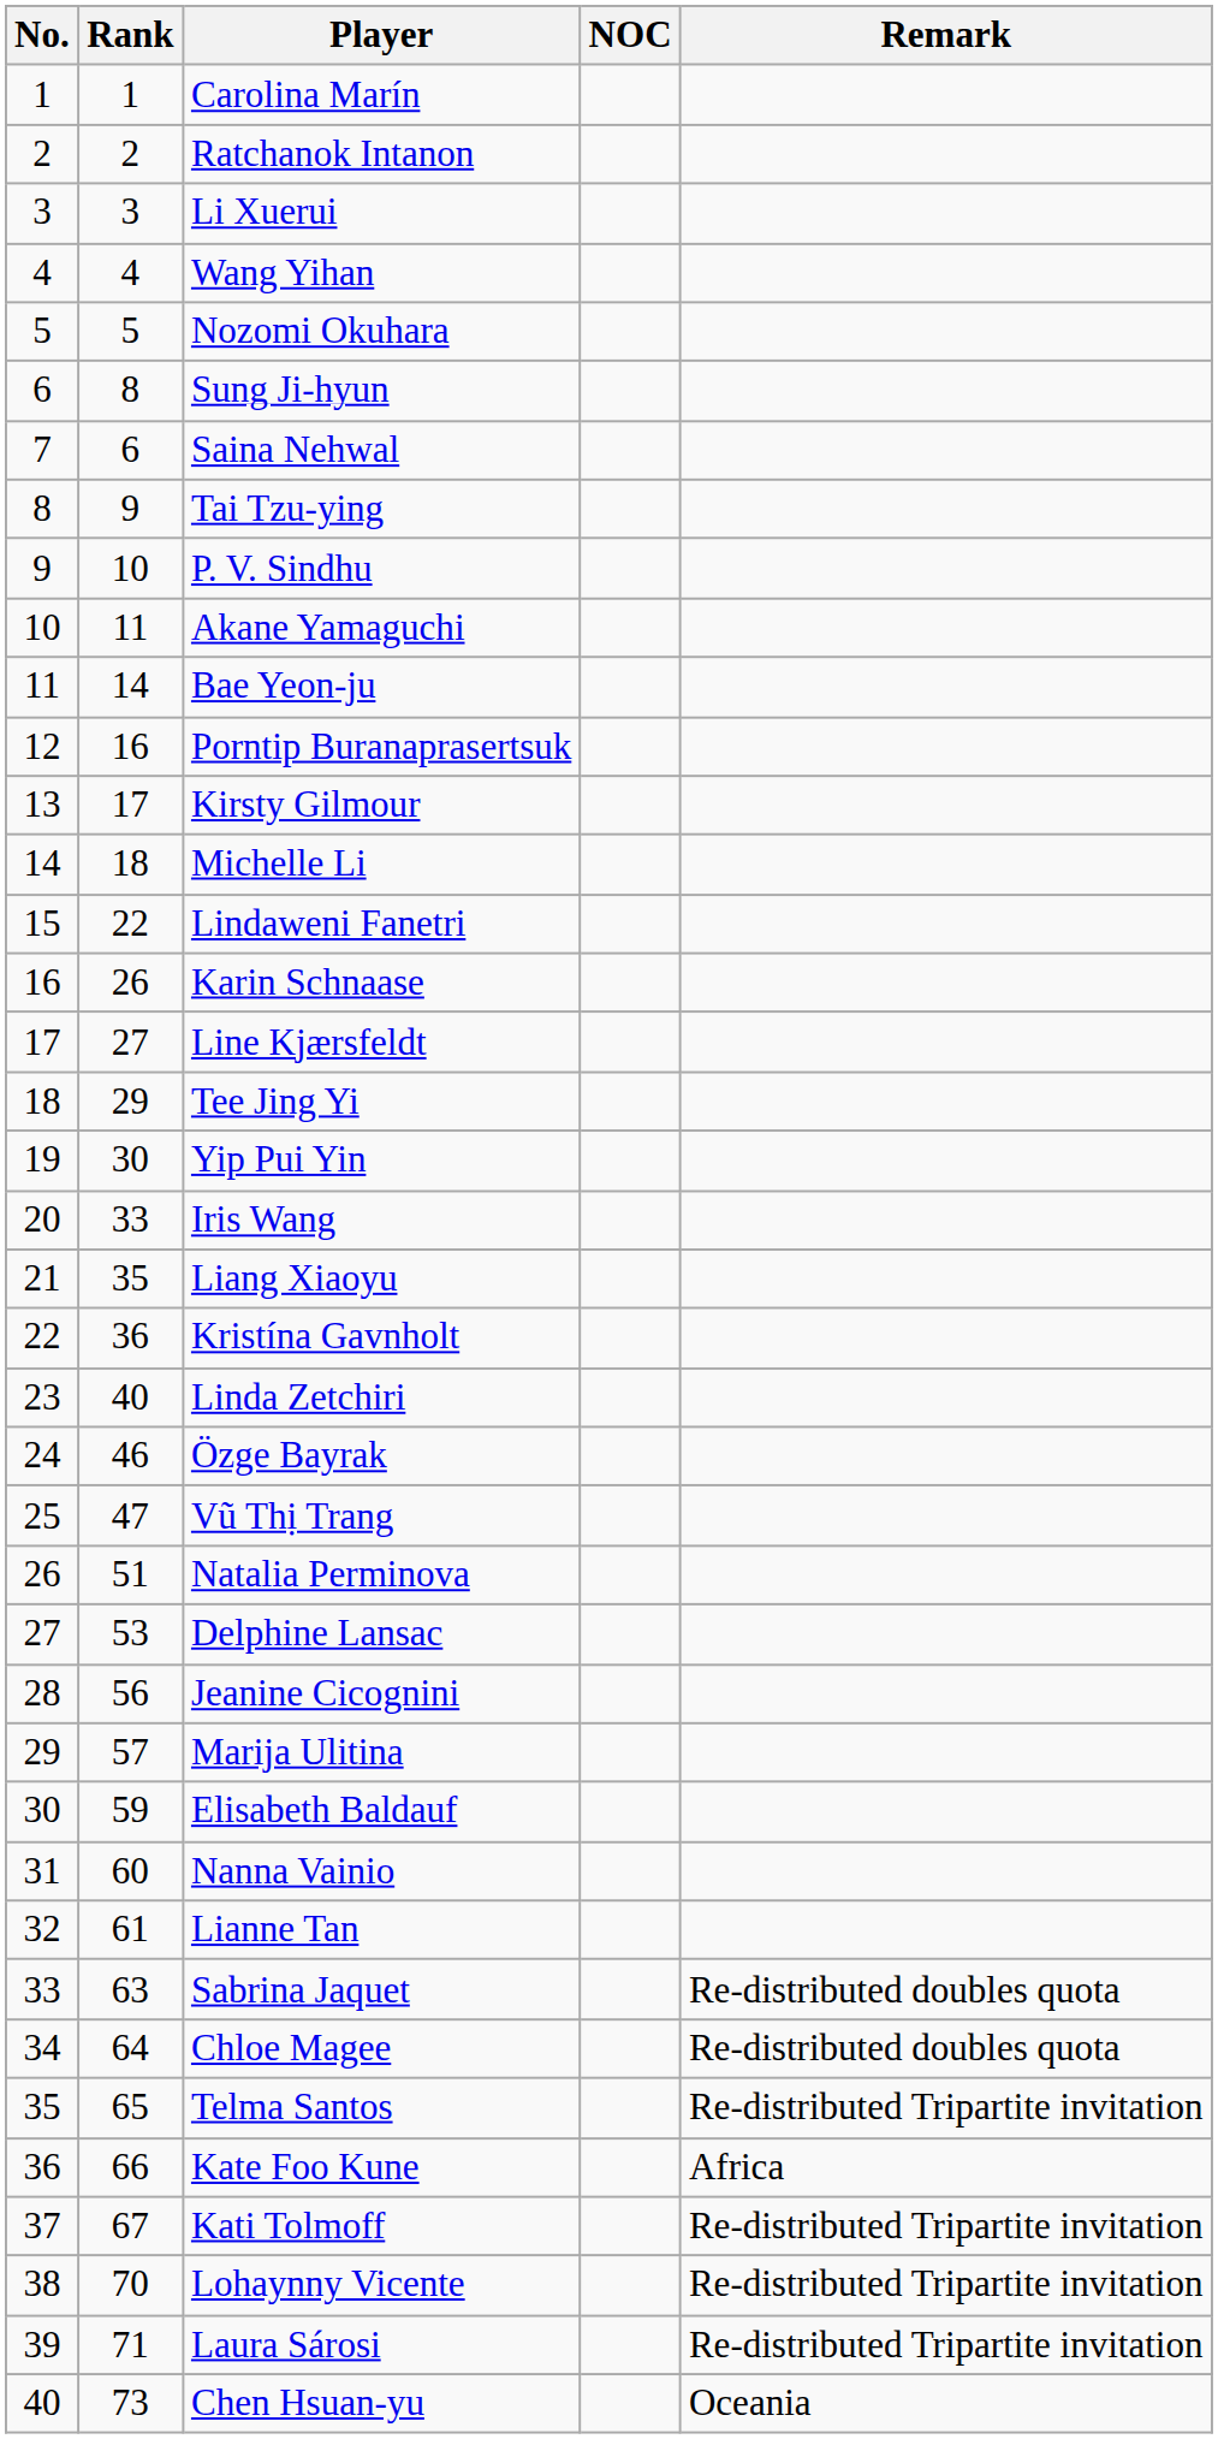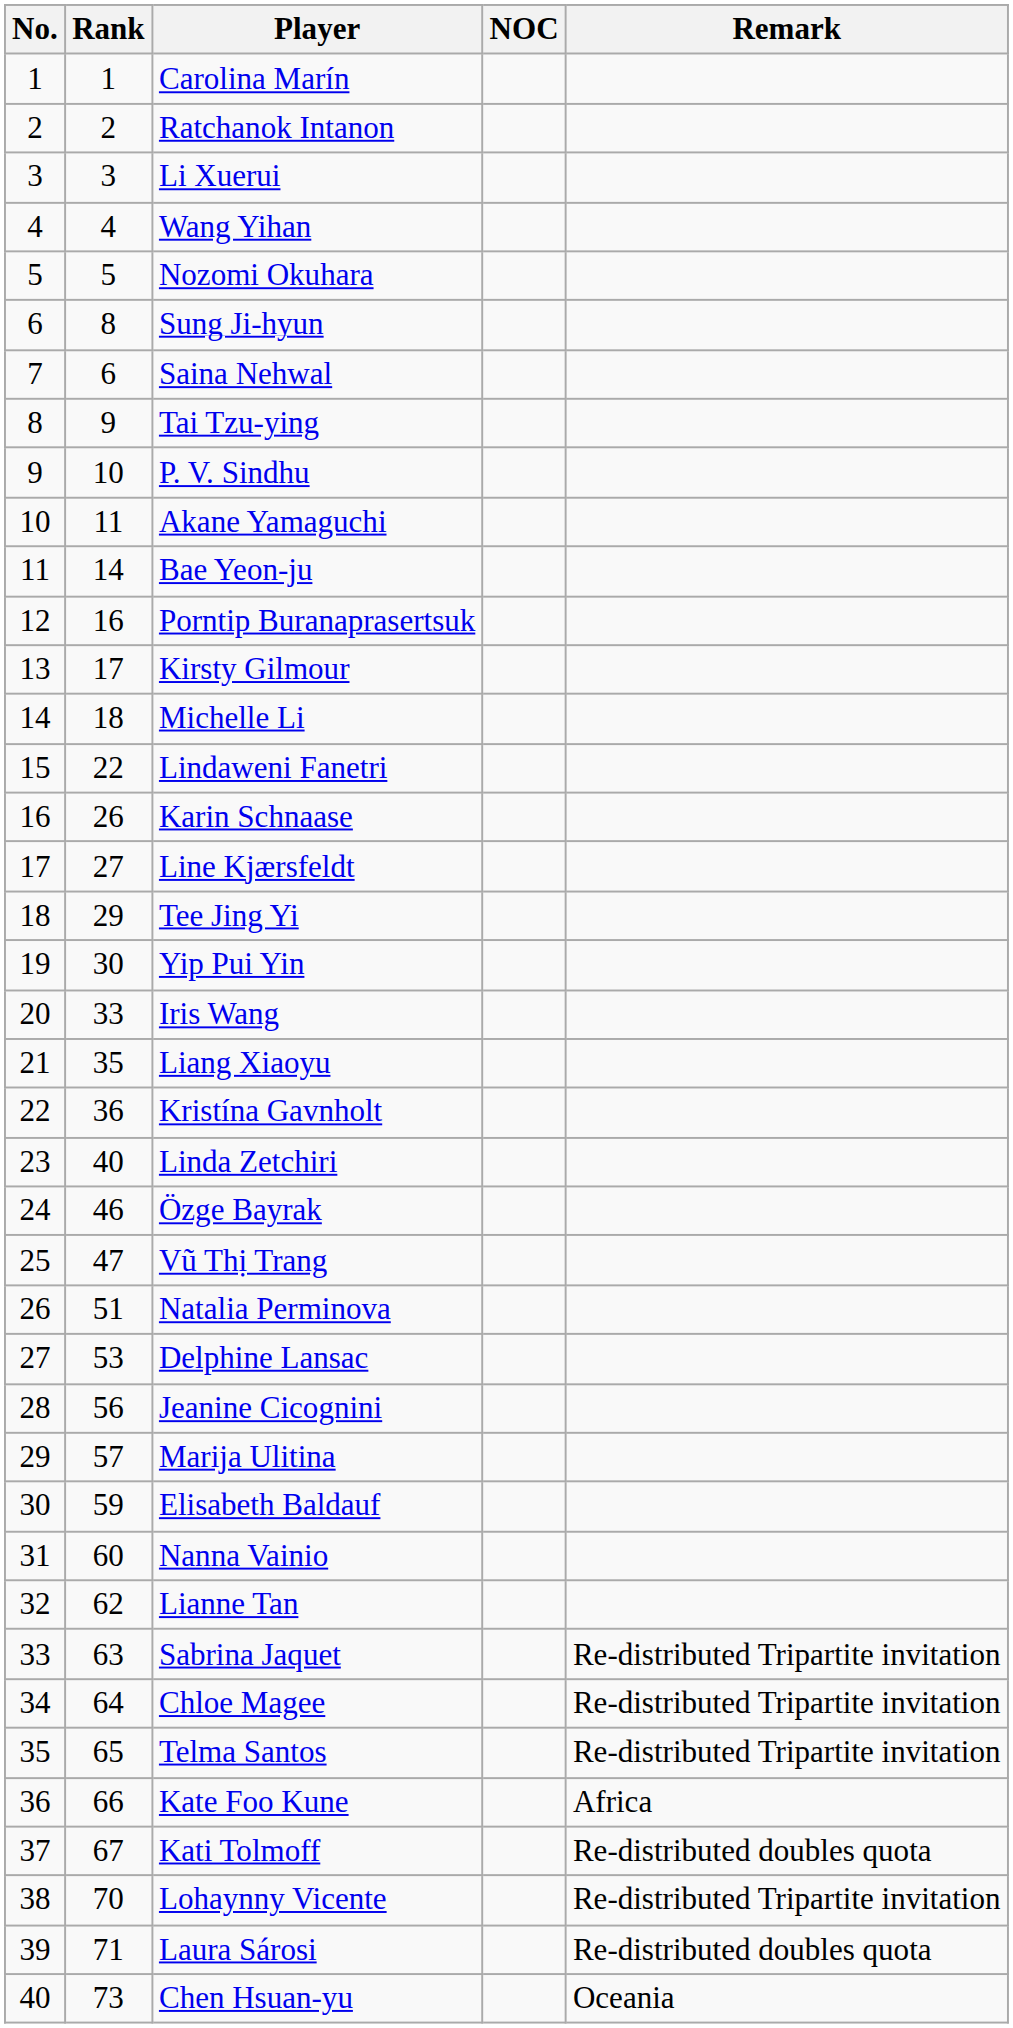Lianne Tan | Rank: 61 -> 62
Sabrina Jaquet | Remark: Re-distributed doubles quota -> Re-distributed Tripartite invitation
Chloe Magee | Remark: Re-distributed doubles quota -> Re-distributed Tripartite invitation
Kati Tolmoff | Remark: Re-distributed Tripartite invitation -> Re-distributed doubles quota
Laura Sárosi | Remark: Re-distributed Tripartite invitation -> Re-distributed doubles quota
